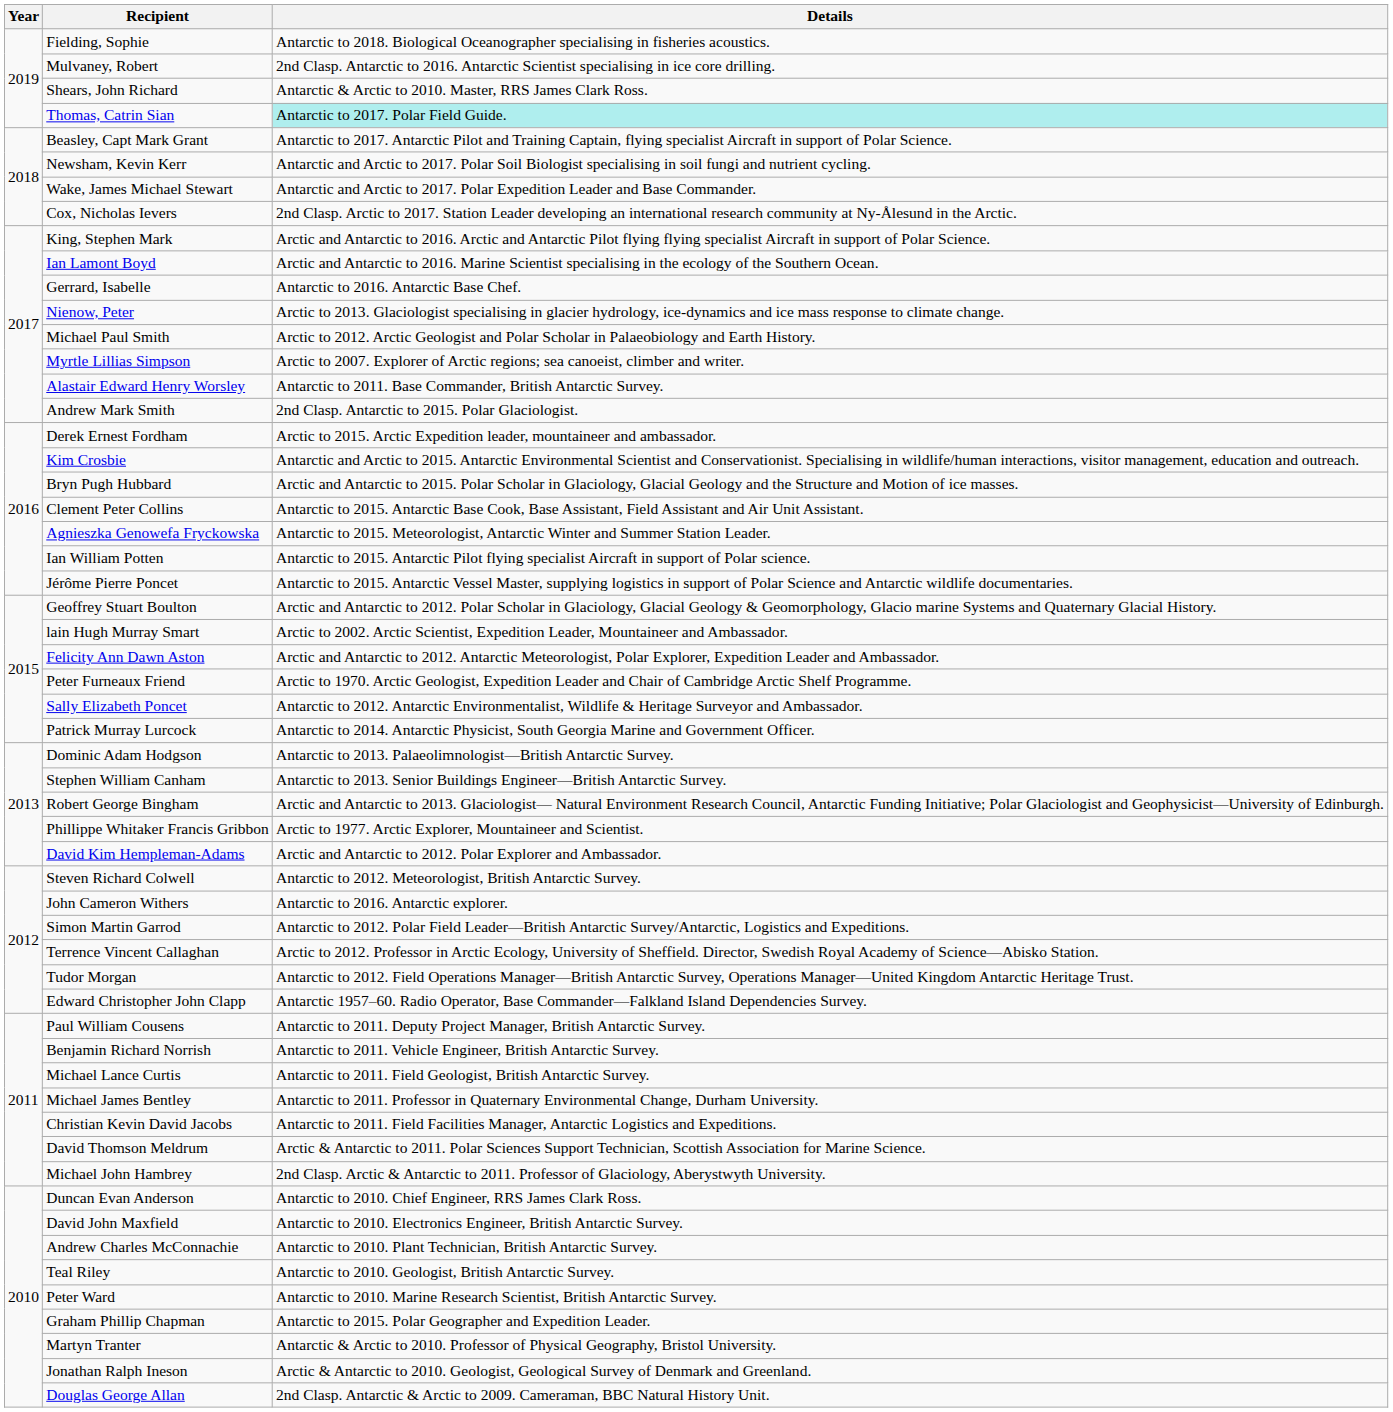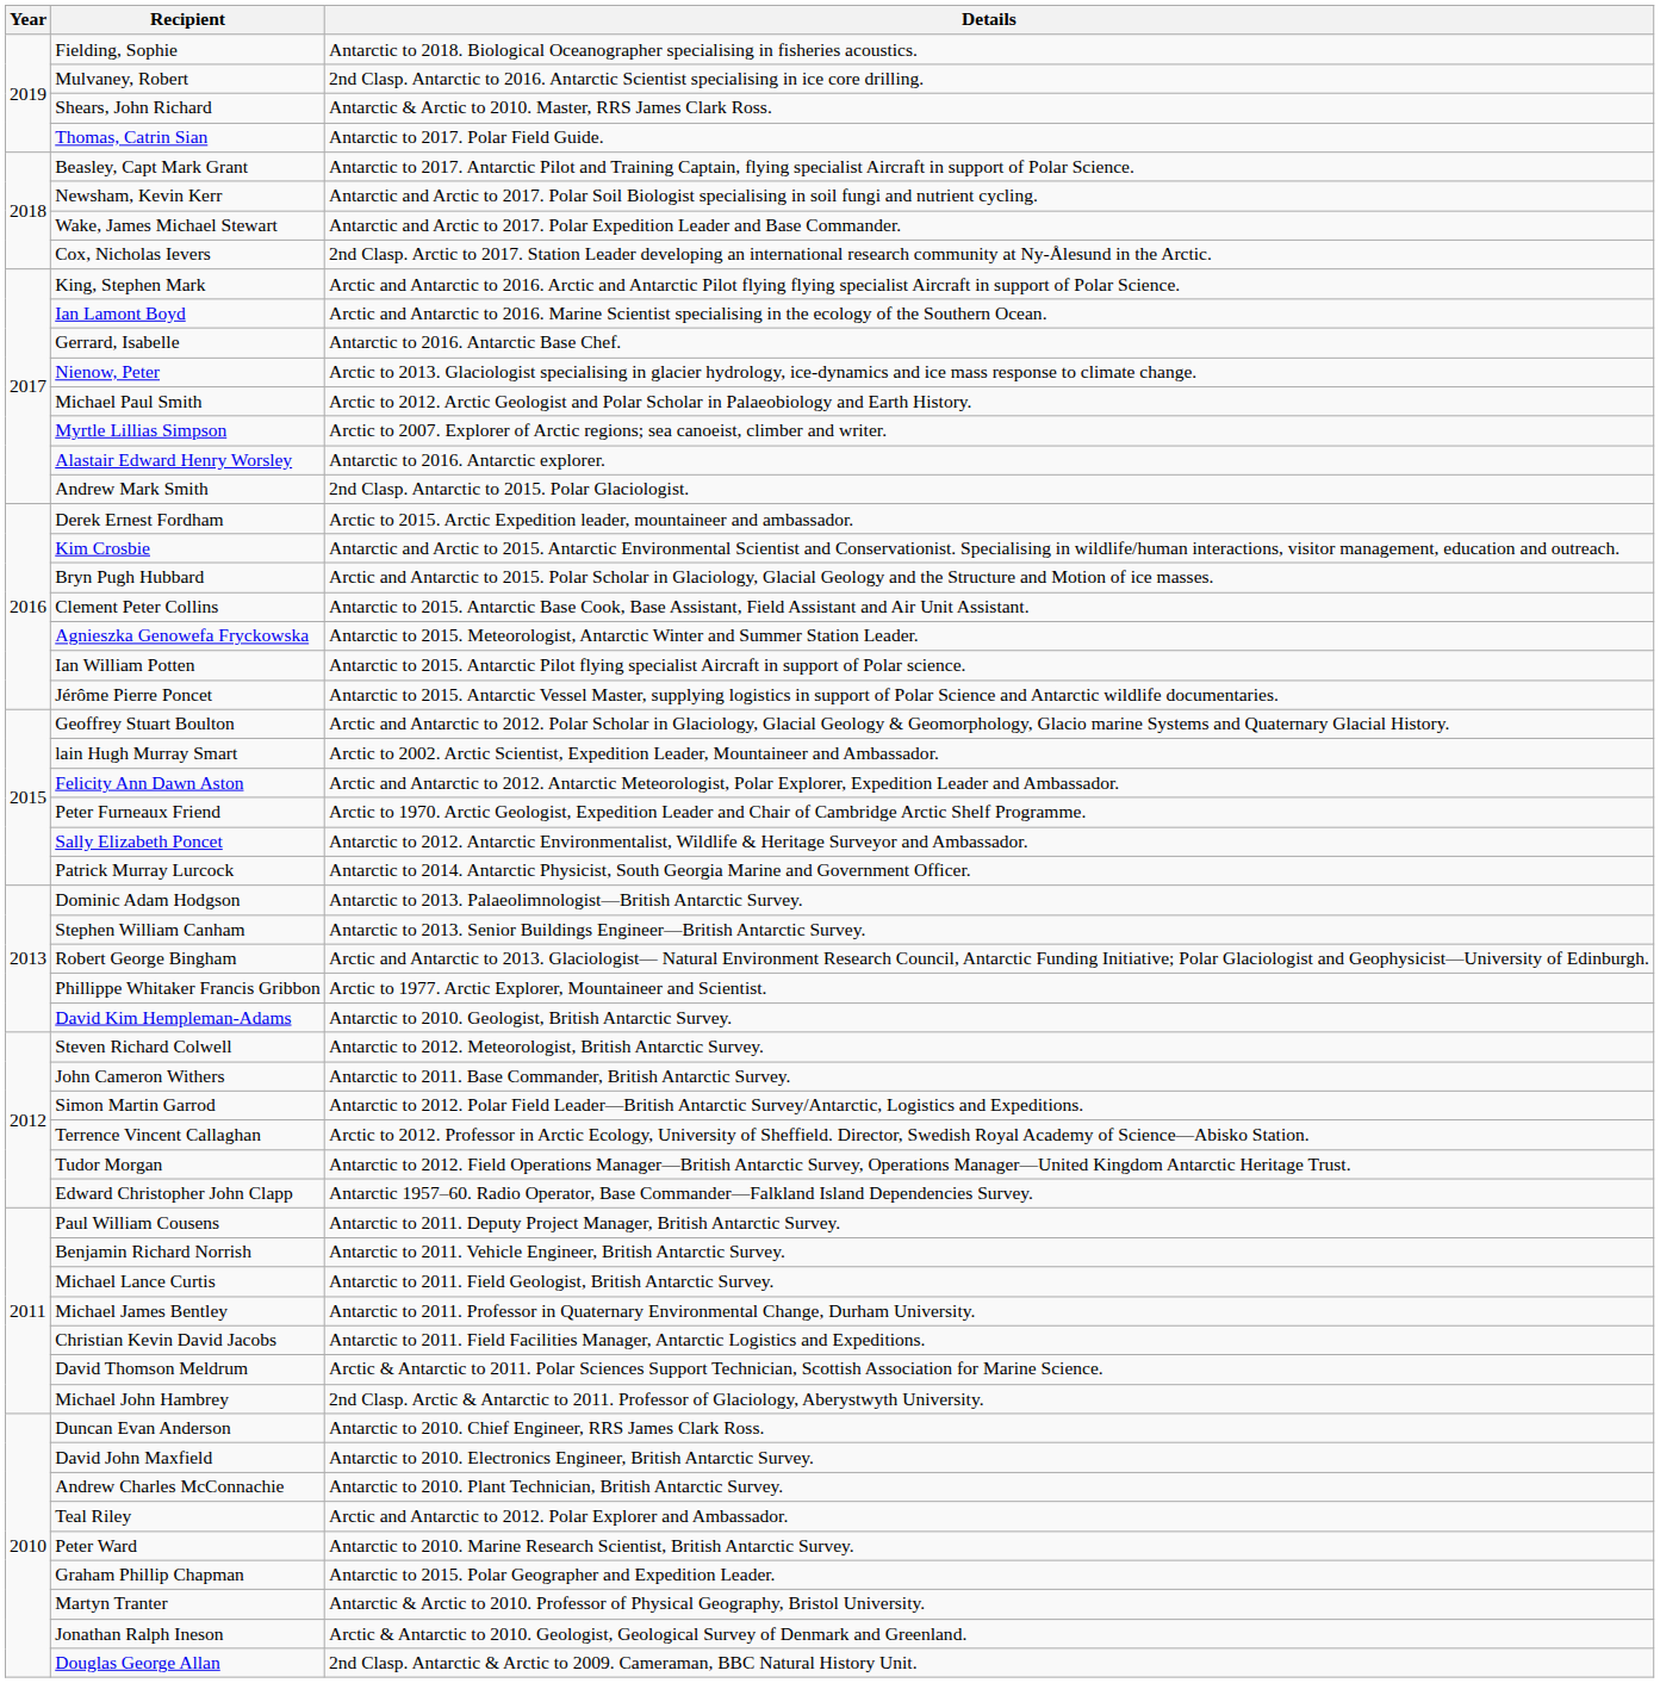Thomas, Catrin Sian | Details: paleturquoise background -> no background
Alastair Edward Henry Worsley | Details: Antarctic to 2011. Base Commander, British Antarctic Survey. -> Antarctic to 2016. Antarctic explorer.
David Kim Hempleman-Adams | Details: Arctic and Antarctic to 2012. Polar Explorer and Ambassador. -> Antarctic to 2010. Geologist, British Antarctic Survey.
John Cameron Withers | Details: Antarctic to 2016. Antarctic explorer. -> Antarctic to 2011. Base Commander, British Antarctic Survey.
Teal Riley | Details: Antarctic to 2010. Geologist, British Antarctic Survey. -> Arctic and Antarctic to 2012. Polar Explorer and Ambassador.
